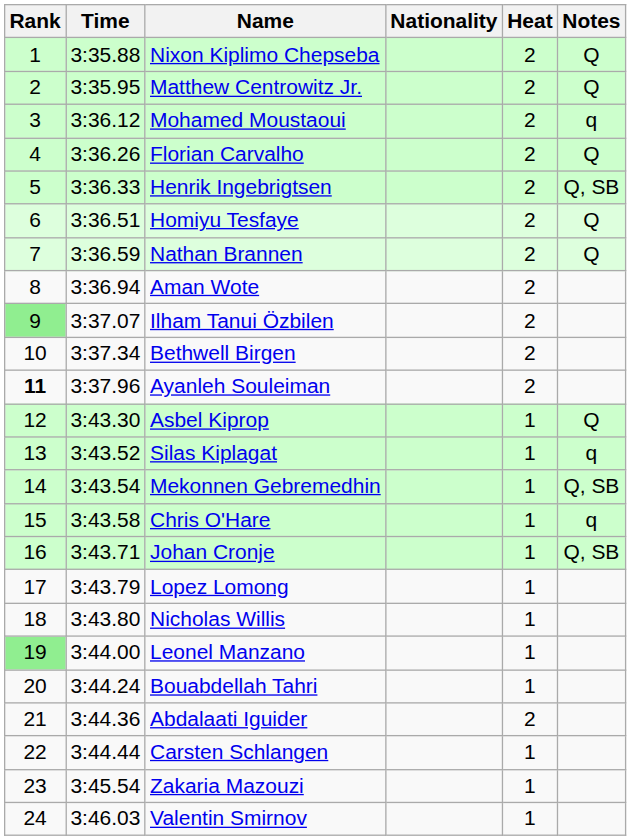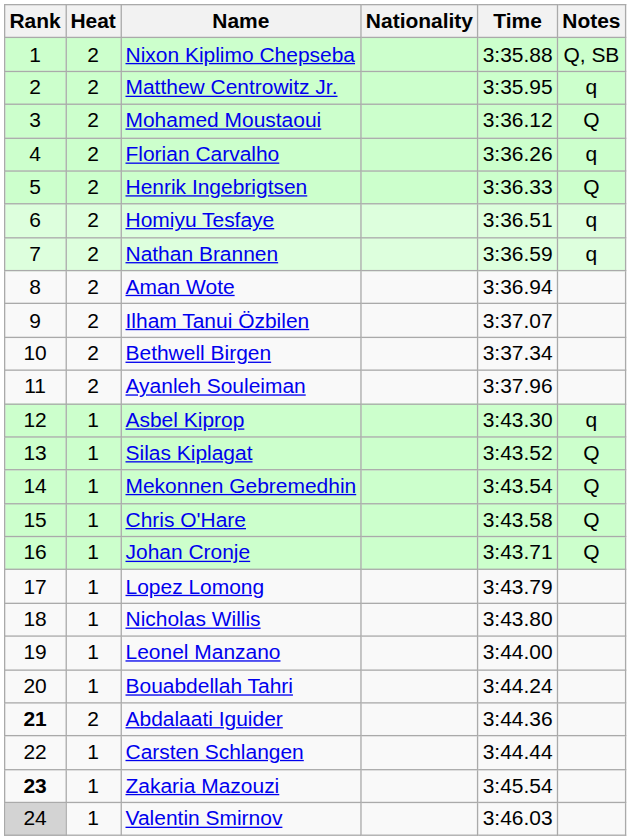columns swapped: Heat <-> Time
Nixon Kiplimo Chepseba | Notes: Q -> Q, SB
Matthew Centrowitz Jr. | Notes: Q -> q
Mohamed Moustaoui | Notes: q -> Q
Florian Carvalho | Notes: Q -> q
Henrik Ingebrigtsen | Notes: Q, SB -> Q
Homiyu Tesfaye | Notes: Q -> q
Nathan Brannen | Notes: Q -> q
Ilham Tanui Özbilen | Rank: lightgreen background -> no background
Ayanleh Souleiman | Rank: bold -> normal
Asbel Kiprop | Notes: Q -> q
Silas Kiplagat | Notes: q -> Q
Mekonnen Gebremedhin | Notes: Q, SB -> Q
Chris O'Hare | Notes: q -> Q
Johan Cronje | Notes: Q, SB -> Q
Leonel Manzano | Rank: lightgreen background -> no background
Abdalaati Iguider | Rank: normal -> bold
Zakaria Mazouzi | Rank: normal -> bold
Valentin Smirnov | Rank: no background -> lightgrey background
